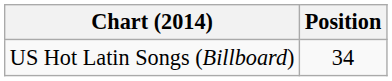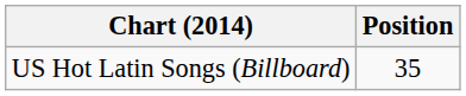US Hot Latin Songs (Billboard) | Position: 34 -> 35
